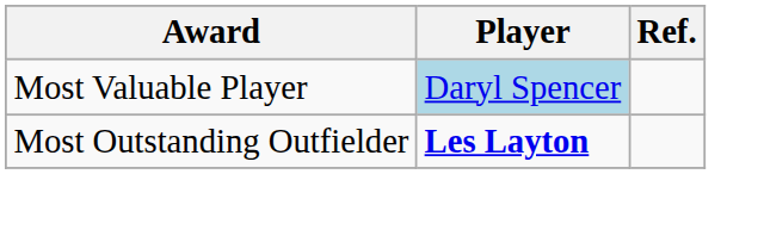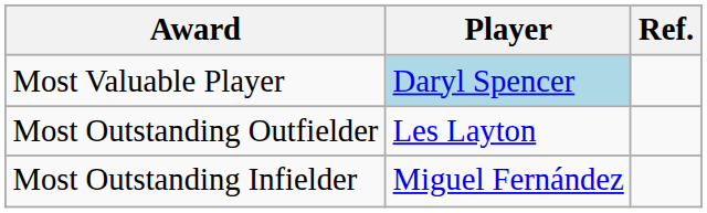Most Outstanding Outfielder | Player: bold -> normal
+ row: Most Outstanding Infielder | Miguel Fernández
